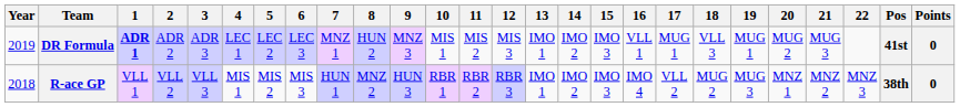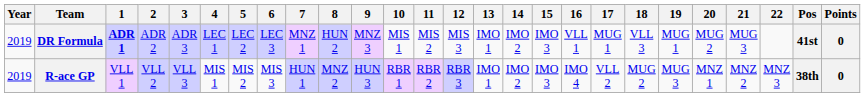R-ace GP | Year: 2018 -> 2019
